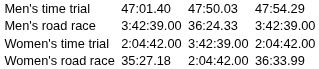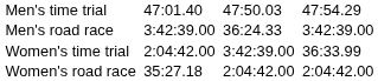Women's time trial | column 7: 2:04:42.00 -> 36:33.99
Women's road race | column 7: 36:33.99 -> 2:04:42.00
